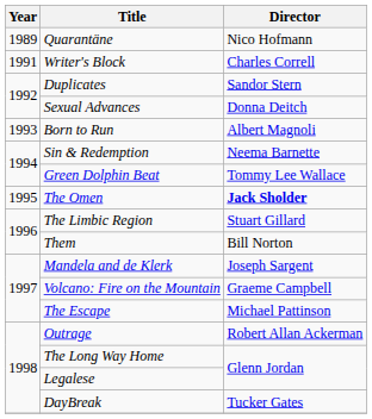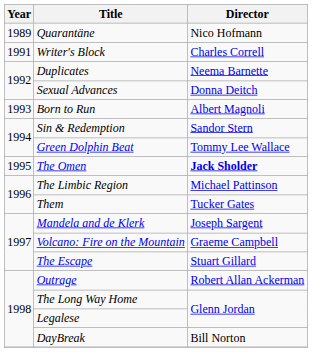Duplicates | Director: Sandor Stern -> Neema Barnette
Sin & Redemption | Director: Neema Barnette -> Sandor Stern
The Limbic Region | Director: Stuart Gillard -> Michael Pattinson
Them | Director: Bill Norton -> Tucker Gates
The Escape | Director: Michael Pattinson -> Stuart Gillard
DayBreak | Director: Tucker Gates -> Bill Norton
